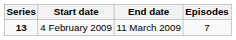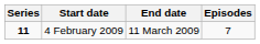4 February 2009 | Series: 13 -> 11
